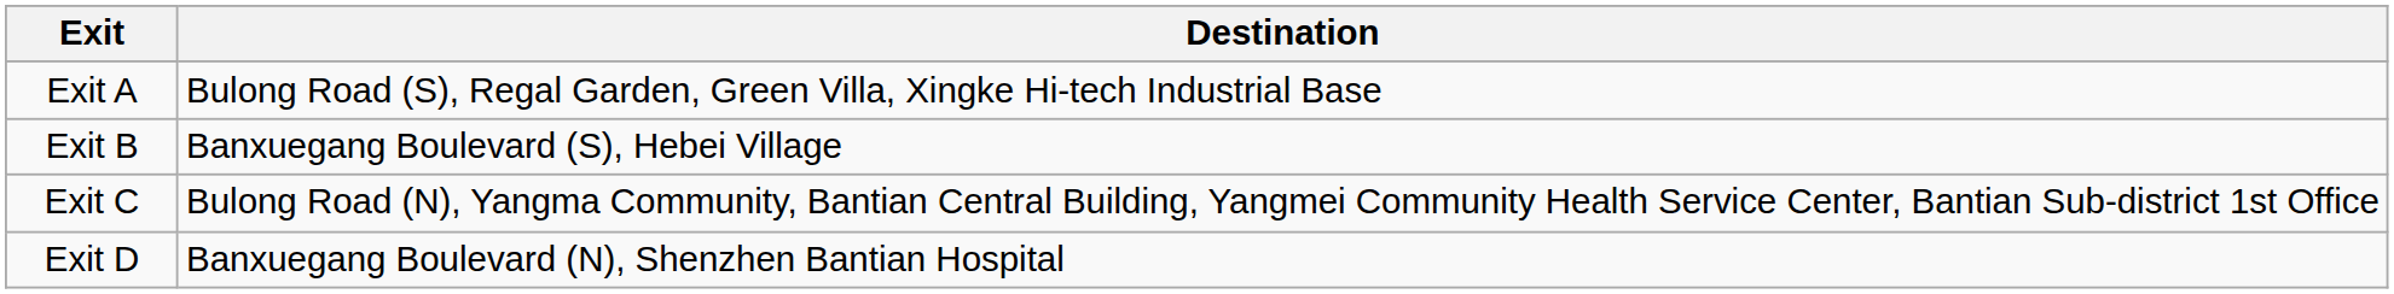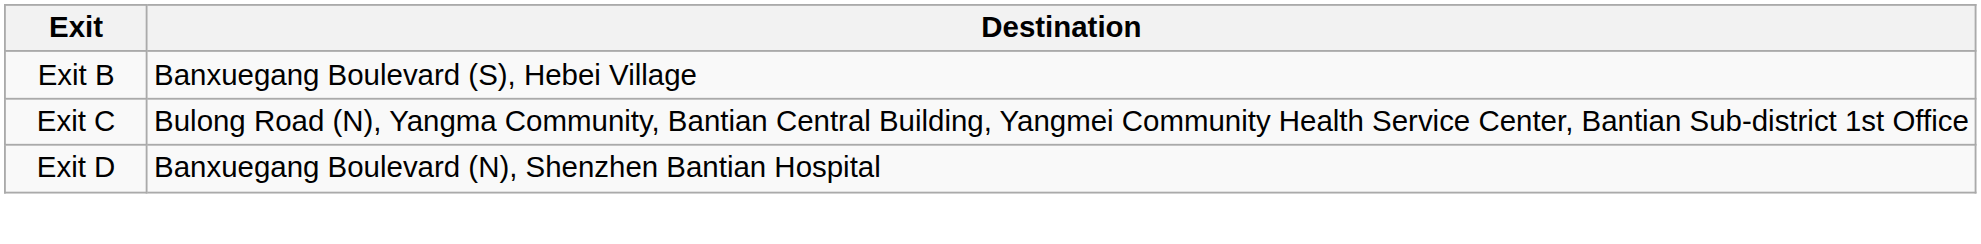- row: Exit A | Bulong Road (S), Regal Garden, Green Villa, Xingke Hi-tech Industrial Base
